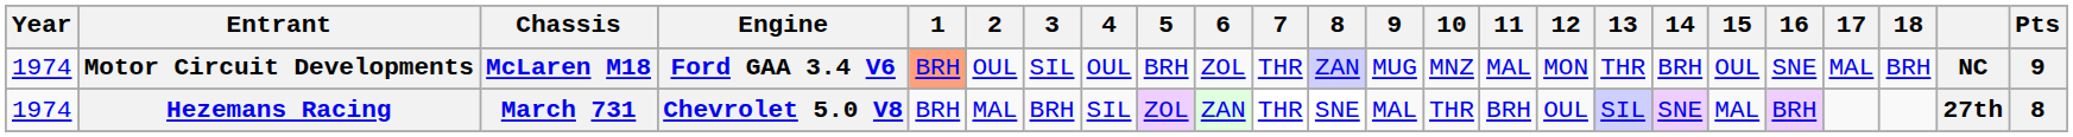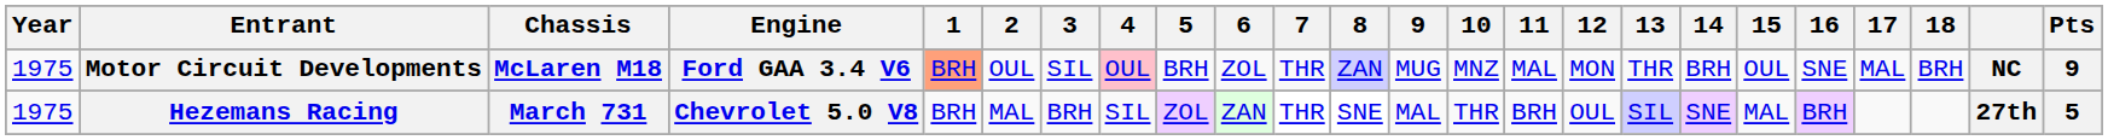Motor Circuit Developments | Year: 1974 -> 1975
Motor Circuit Developments | 4: no background -> pink background
Hezemans Racing | Year: 1974 -> 1975
Hezemans Racing | Pts: 8 -> 5
